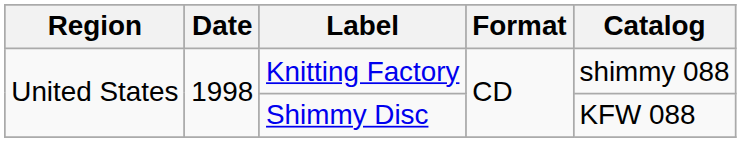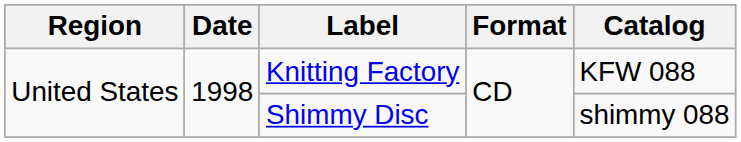Knitting Factory | Catalog: shimmy 088 -> KFW 088
Shimmy Disc | Catalog: KFW 088 -> shimmy 088
